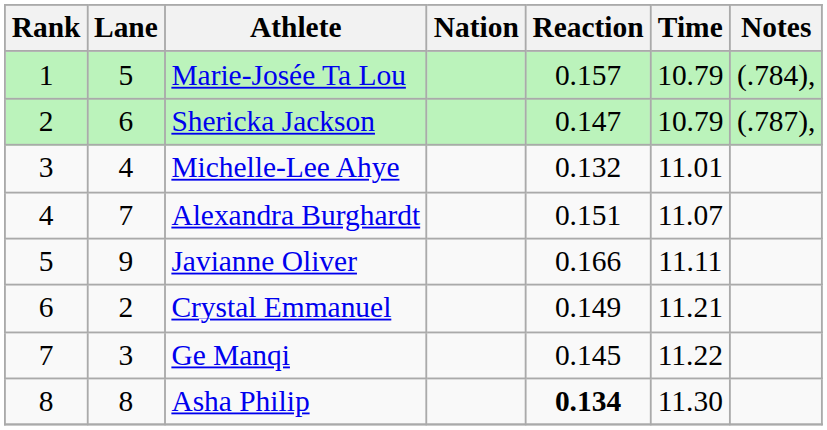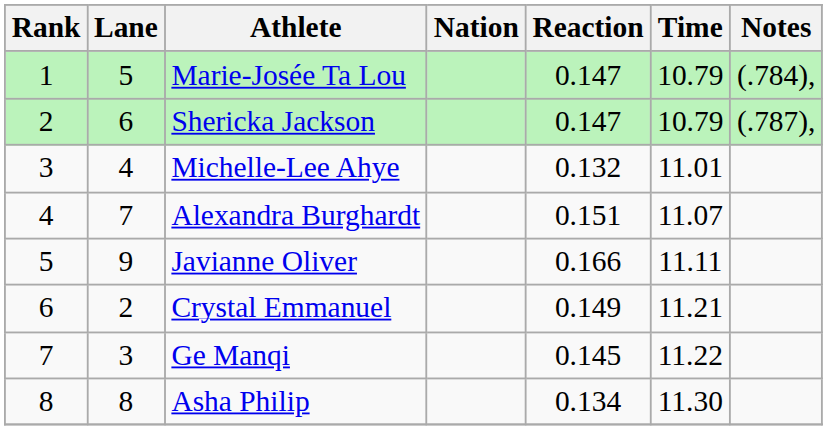Marie-Josée Ta Lou | Reaction: 0.157 -> 0.147
Asha Philip | Reaction: bold -> normal
